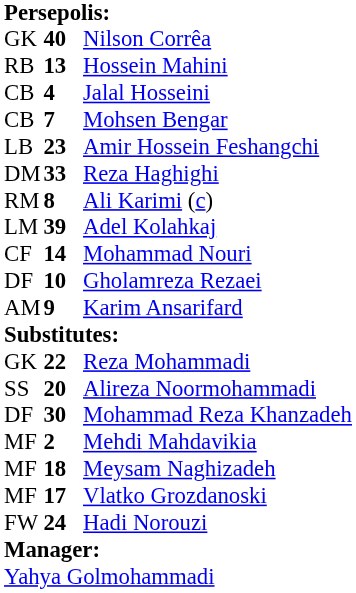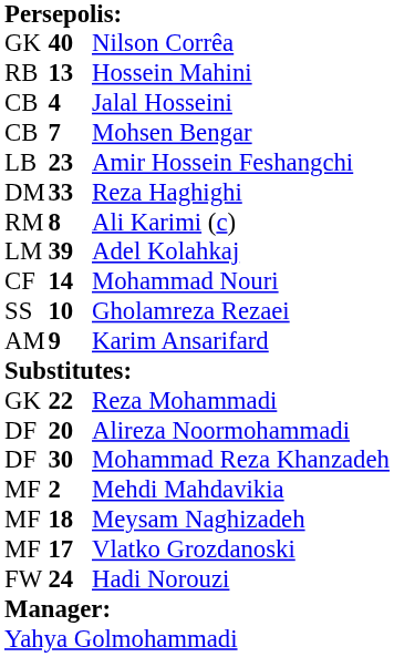Gholamreza Rezaei | column 1: DF -> SS
Alireza Noormohammadi | column 1: SS -> DF
